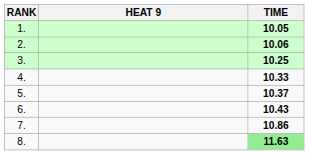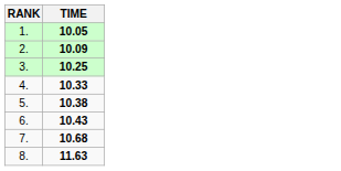- column: HEAT 9
2. | TIME: 10.06 -> 10.09
5. | TIME: 10.37 -> 10.38
7. | TIME: 10.86 -> 10.68
8. | TIME: lightgreen background -> no background
